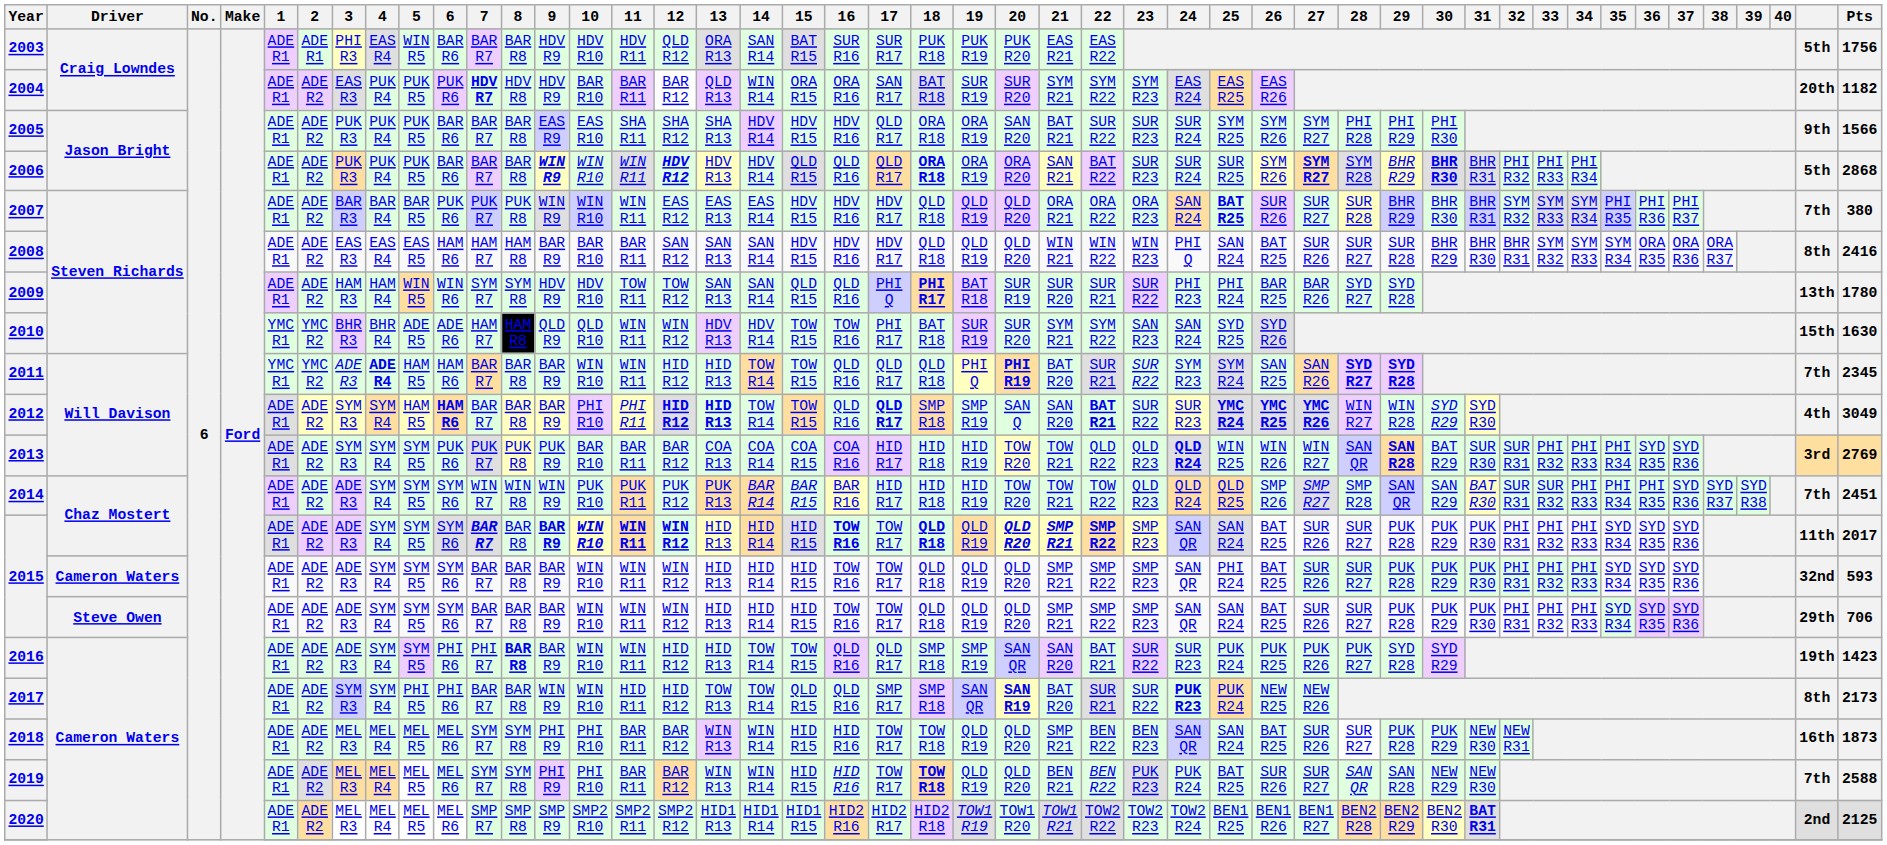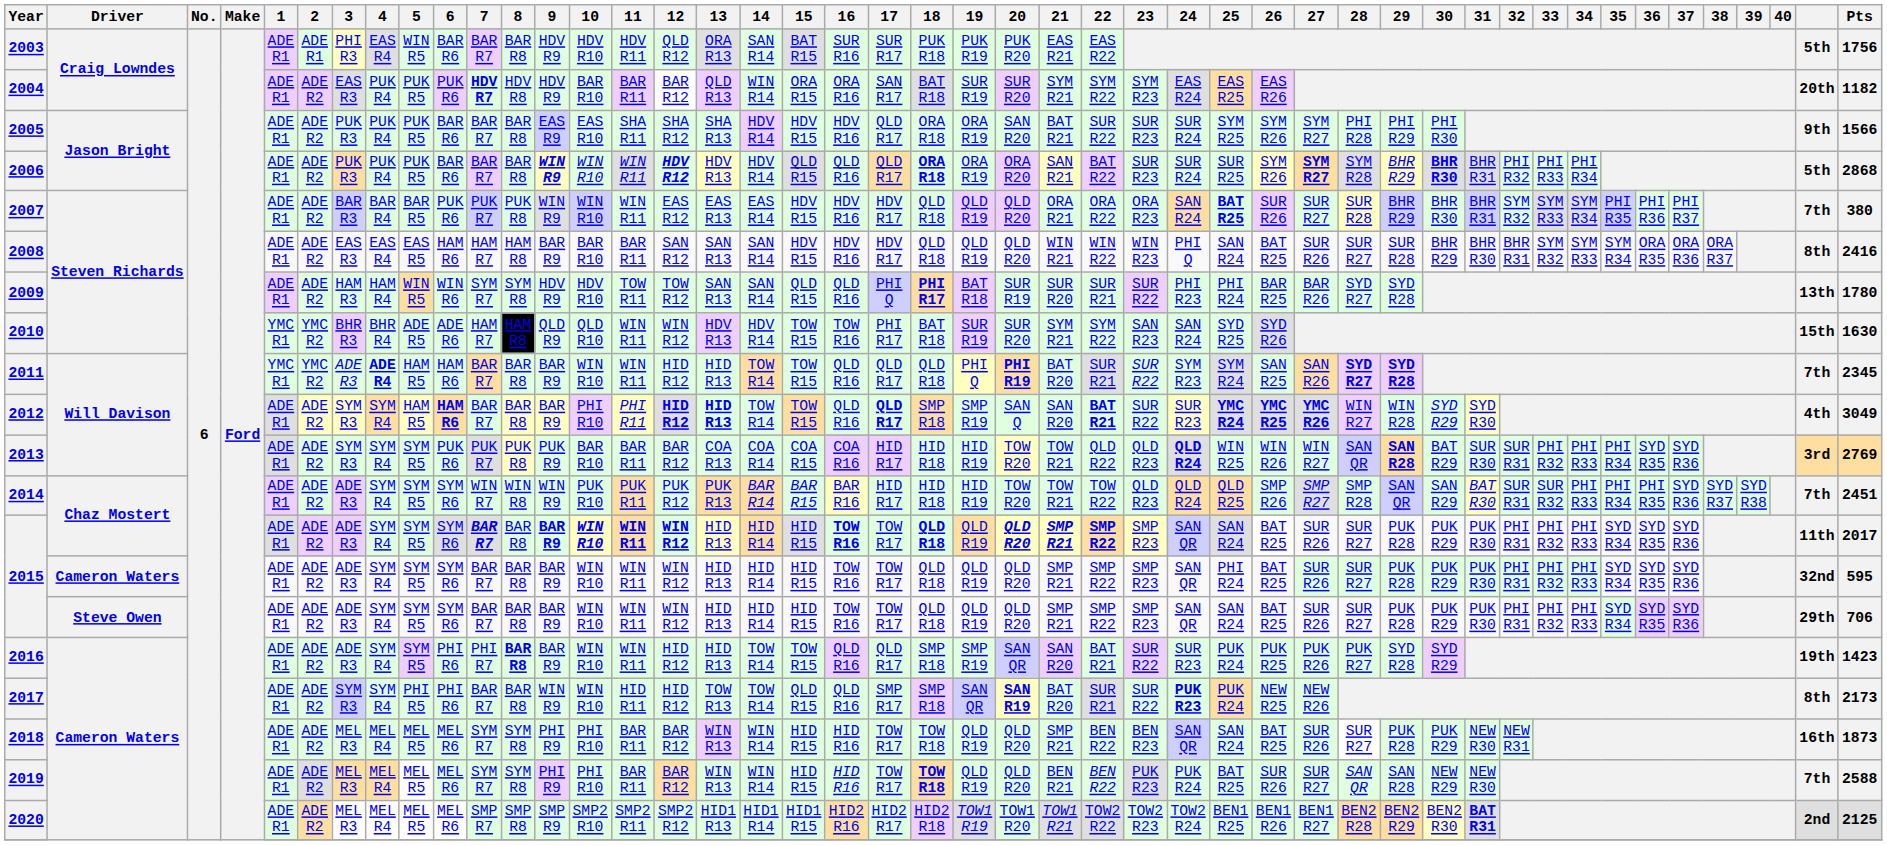2015 / Cameron Waters | Pts: 593 -> 595
